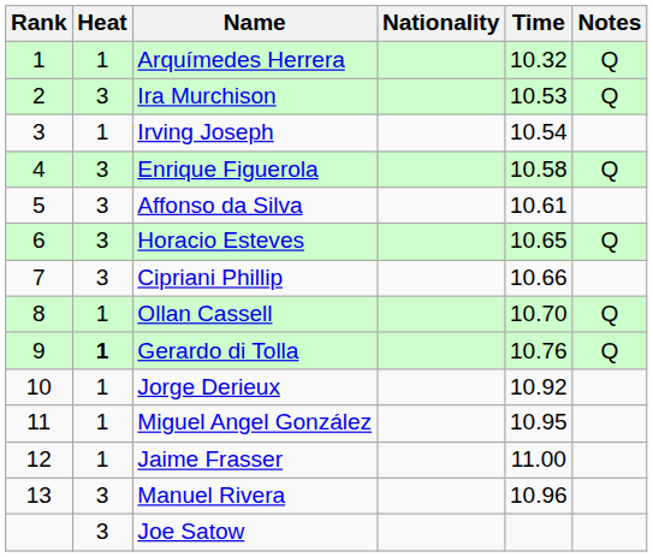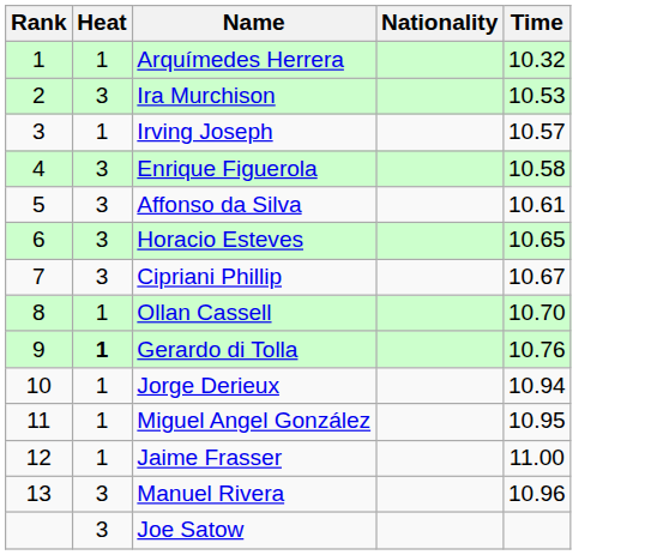- column: Notes | Q | Q | Q | Q | Q | Q
Irving Joseph | Time: 10.54 -> 10.57
Cipriani Phillip | Time: 10.66 -> 10.67
Jorge Derieux | Time: 10.92 -> 10.94
